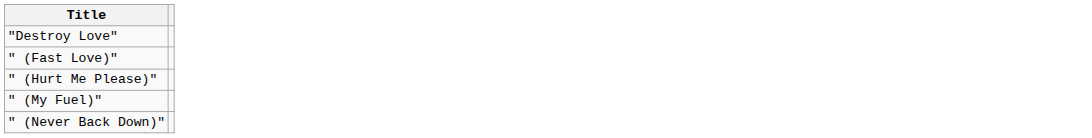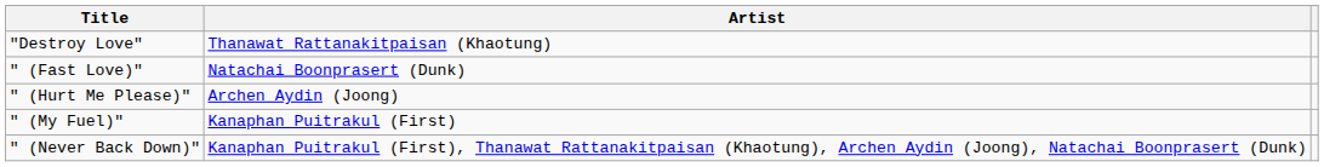+ column: Artist | Thanawat Rattanakitpaisan (Khaotung) | Natachai Boonprasert (Dunk) | Archen Aydin (Joong) | Kanaphan Puitrakul (First) | Kanaphan Puitrakul (First), Thanawat Rattanakitpaisan (Khaotung), Archen Aydin (Joong), Natachai Boonprasert (Dunk)
